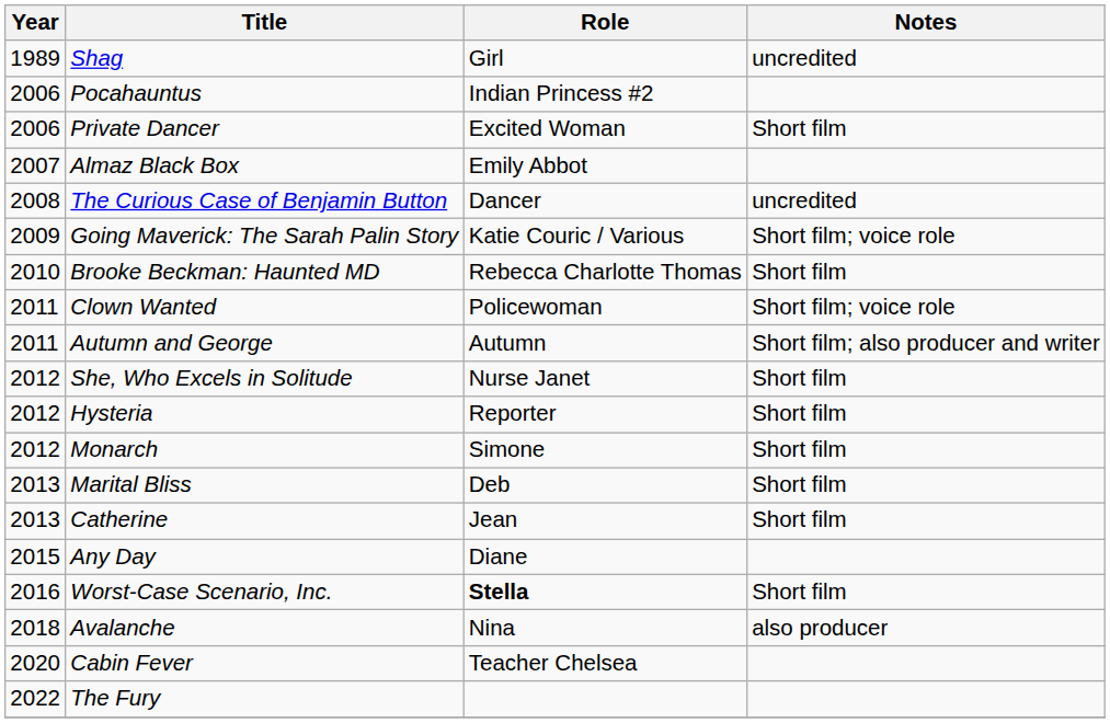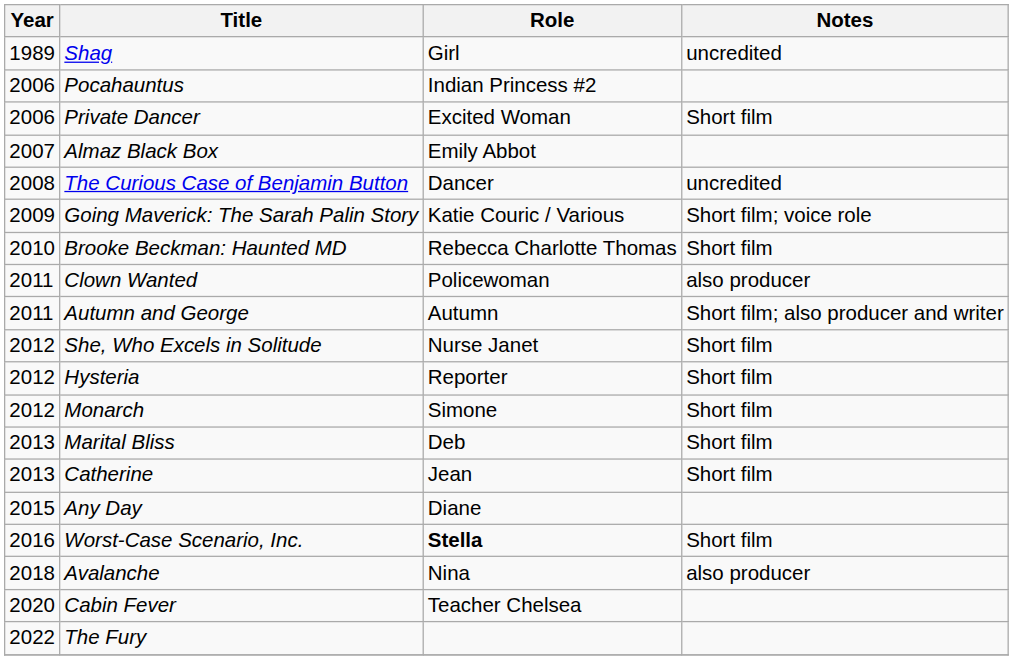Clown Wanted | Notes: Short film; voice role -> also producer
